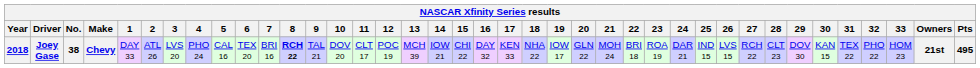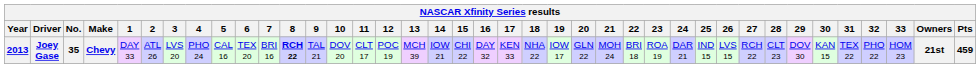Joey Gase | Year: 2018 -> 2013
Joey Gase | No.: 38 -> 35
Joey Gase | Pts: 495 -> 459
